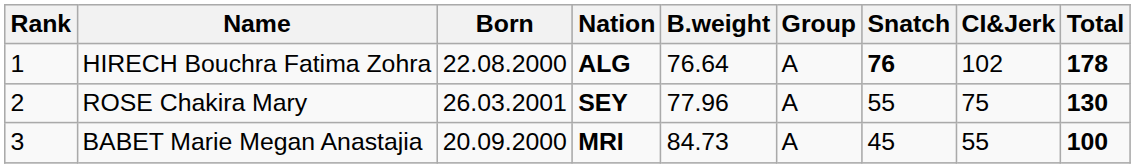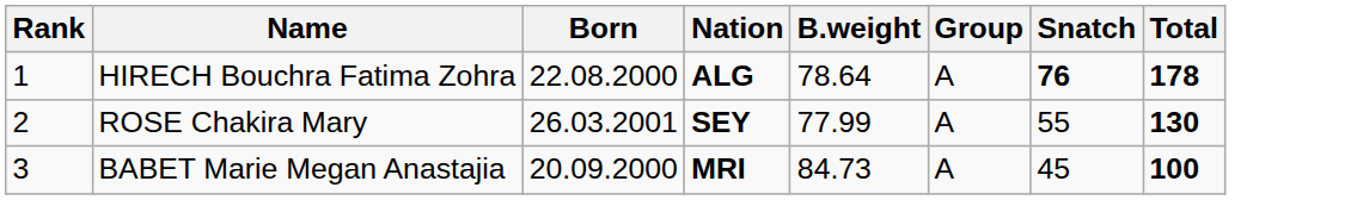- column: CI&Jerk | 102 | 75 | 55
HIRECH Bouchra Fatima Zohra | B.weight: 76.64 -> 78.64
ROSE Chakira Mary | B.weight: 77.96 -> 77.99
